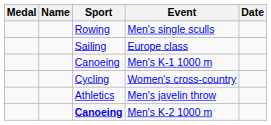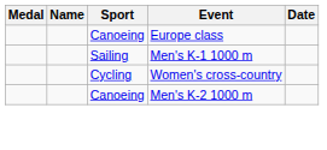- row: Rowing | Men's single sculls
Europe class | Sport: Sailing -> Canoeing
Men's K-1 1000 m | Sport: Canoeing -> Sailing
- row: Athletics | Men's javelin throw
Men's K-2 1000 m | Sport: bold -> normal
